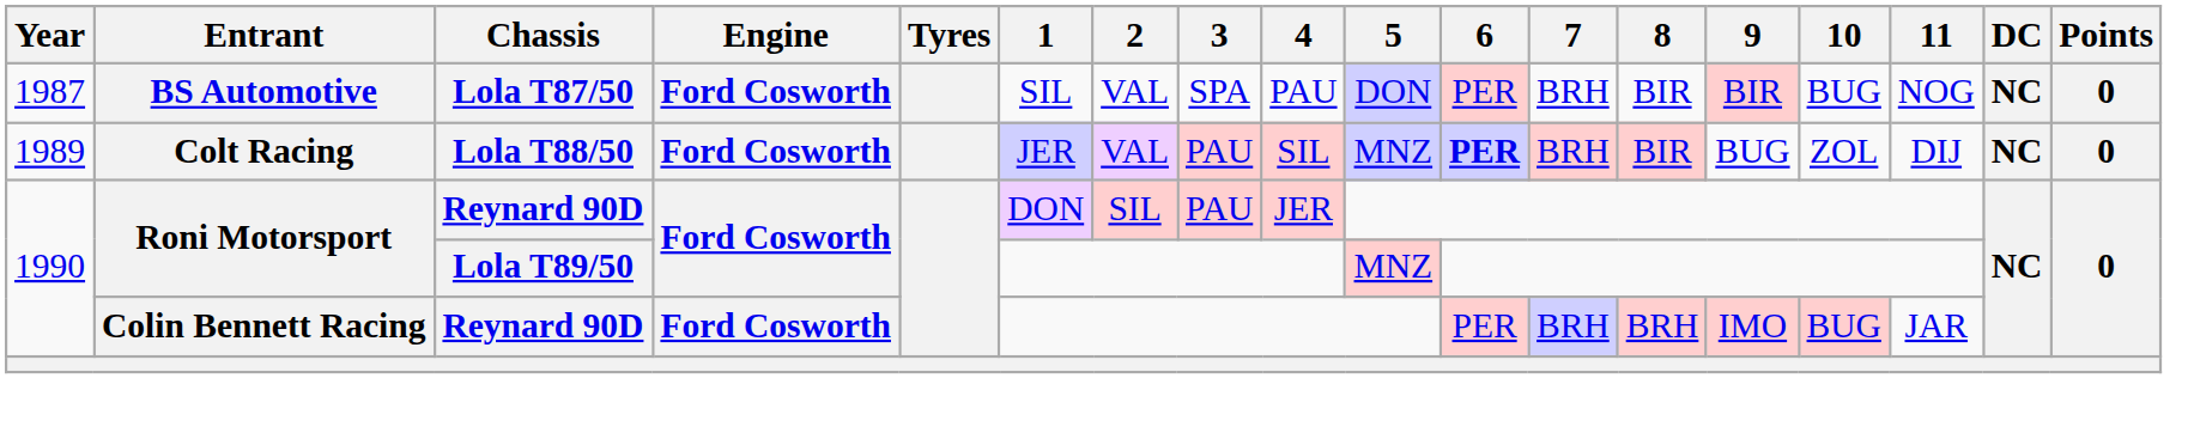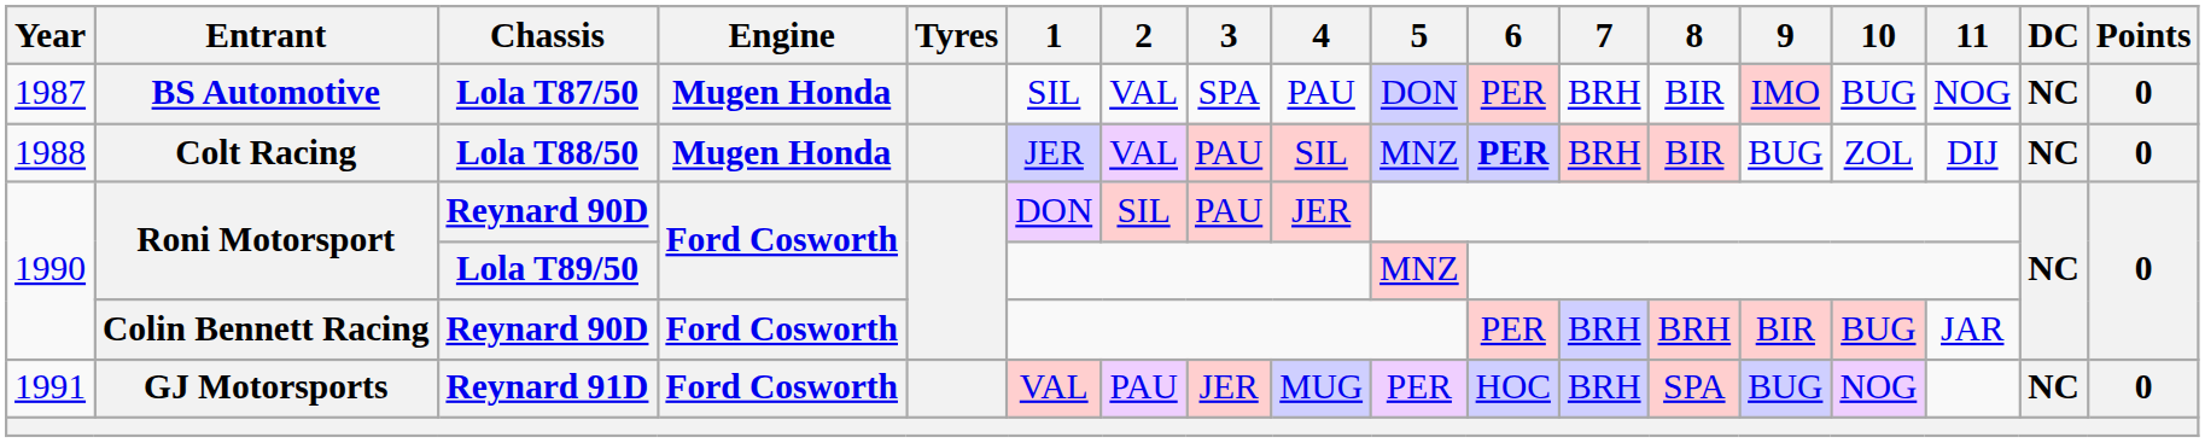BS Automotive | Engine: Ford Cosworth -> Mugen Honda
BS Automotive | 9: BIR -> IMO
Colt Racing | Year: 1989 -> 1988
Colt Racing | Engine: Ford Cosworth -> Mugen Honda
Colin Bennett Racing | 9: IMO -> BIR
+ row: 1991 | GJ Motorsports | Reynard 91D | Ford Cosworth | VAL | PAU | JER | MUG | PER | HOC | BRH | SPA | BUG | NOG | NC | 0
